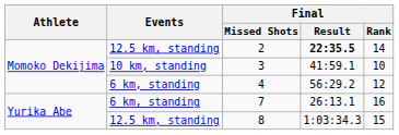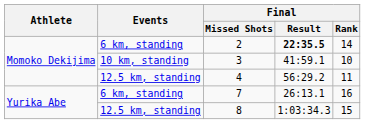2 | Events: 12.5 km, standing -> 6 km, standing
4 | Events: 6 km, standing -> 12.5 km, standing
4 | Final / Rank: 12 -> 11
